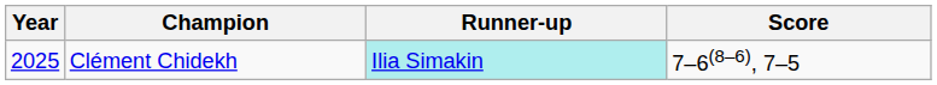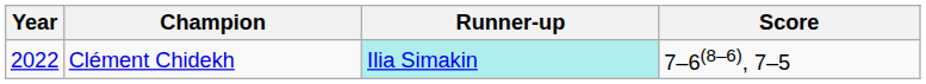Clément Chidekh | Year: 2025 -> 2022
